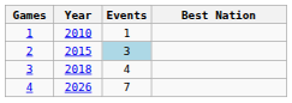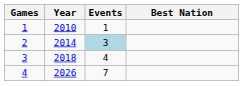2 | Year: 2015 -> 2014
